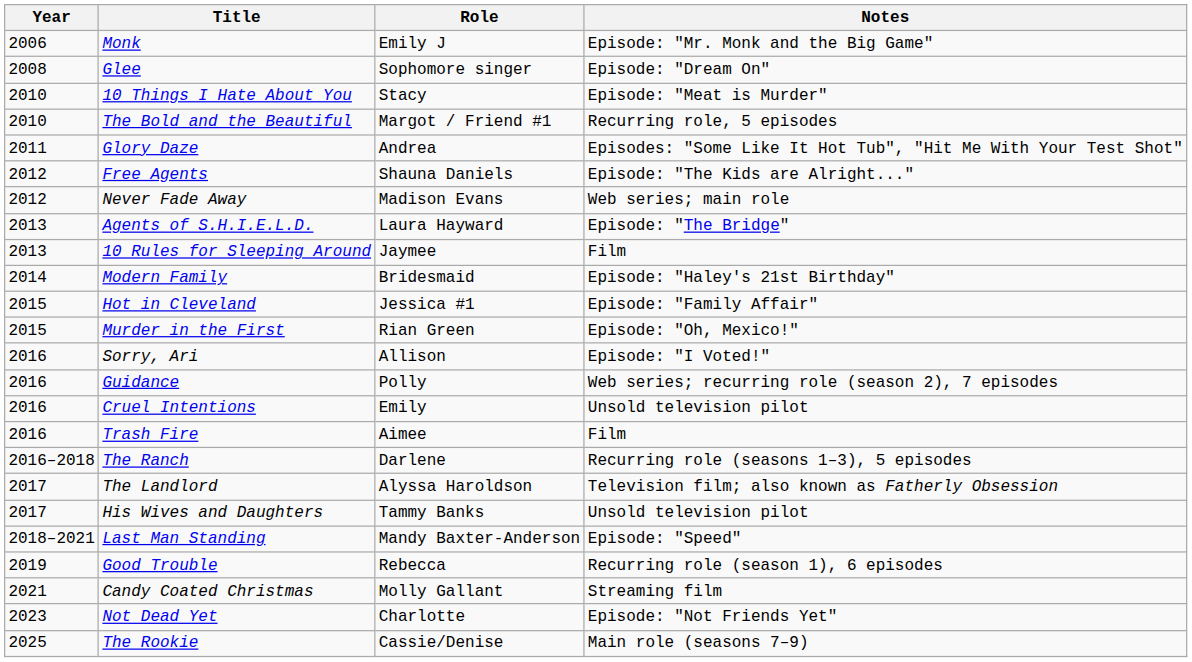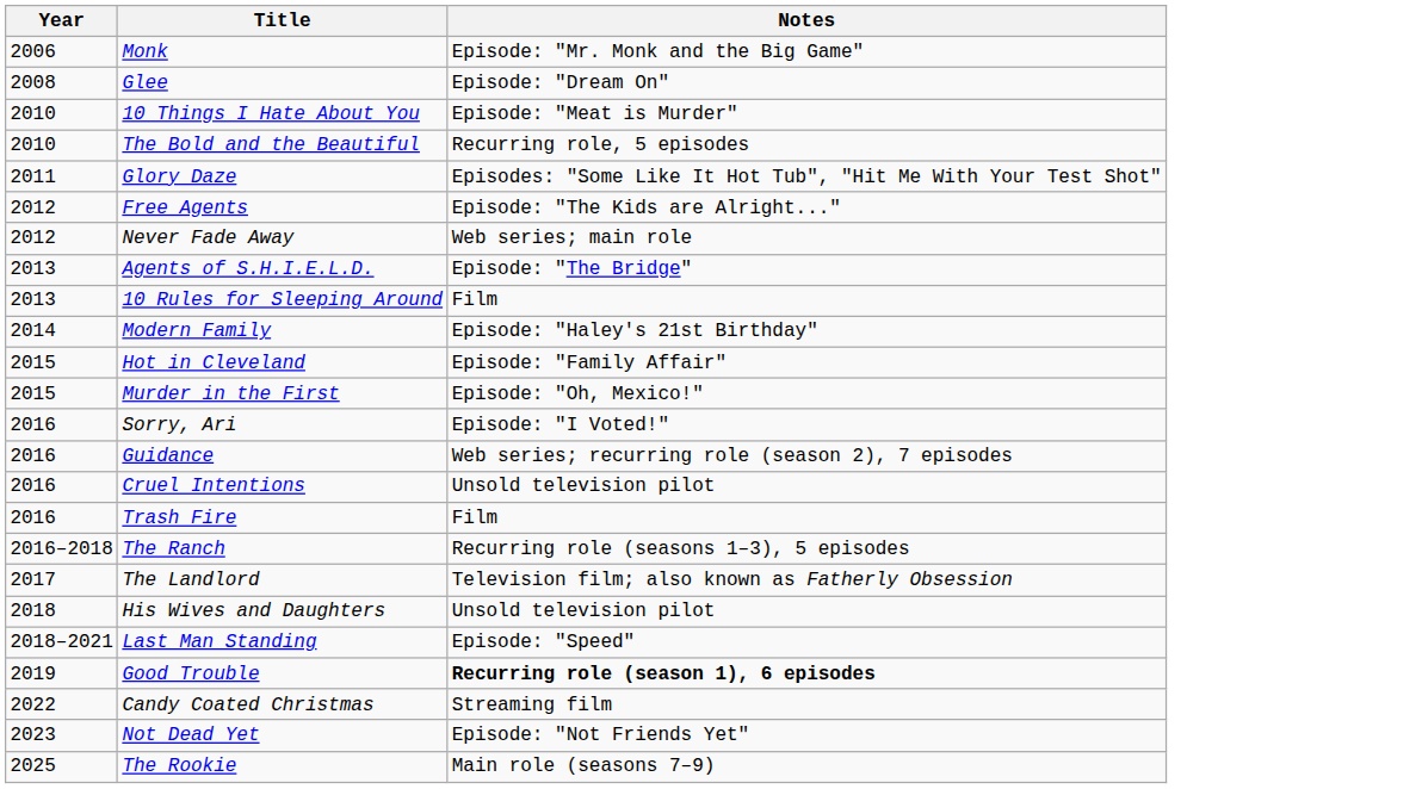- column: Role | Emily J | Sophomore singer | Stacy | Margot / Friend #1 | Andrea | Shauna Daniels | Madison Evans | Laura Hayward | Jaymee | Bridesmaid | Jessica #1 | Rian Green | Allison | Polly | Emily | Aimee | Darlene | Alyssa Haroldson | Tammy Banks | Mandy Baxter-Anderson | Rebecca | Molly Gallant | Charlotte | Cassie/Denise
His Wives and Daughters | Year: 2017 -> 2018
Good Trouble | Notes: normal -> bold
Candy Coated Christmas | Year: 2021 -> 2022
